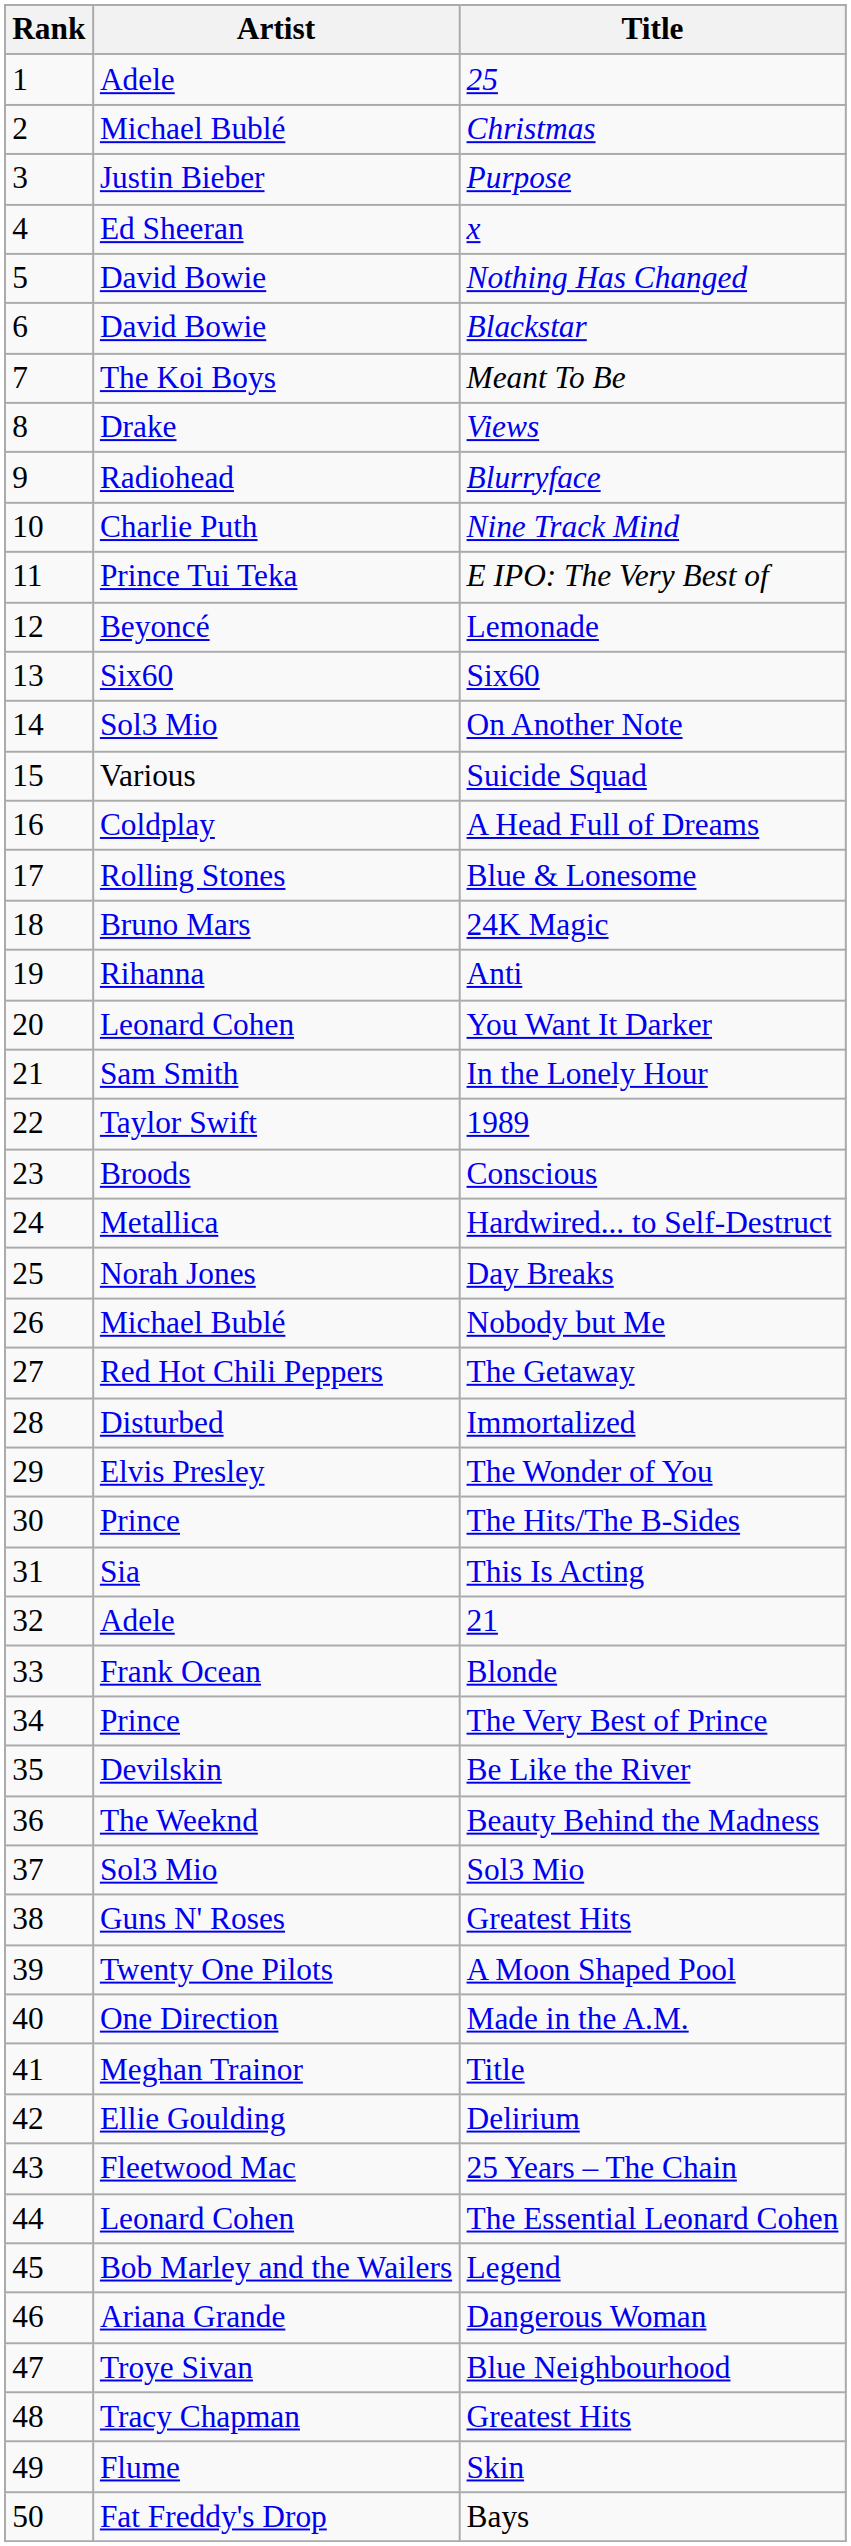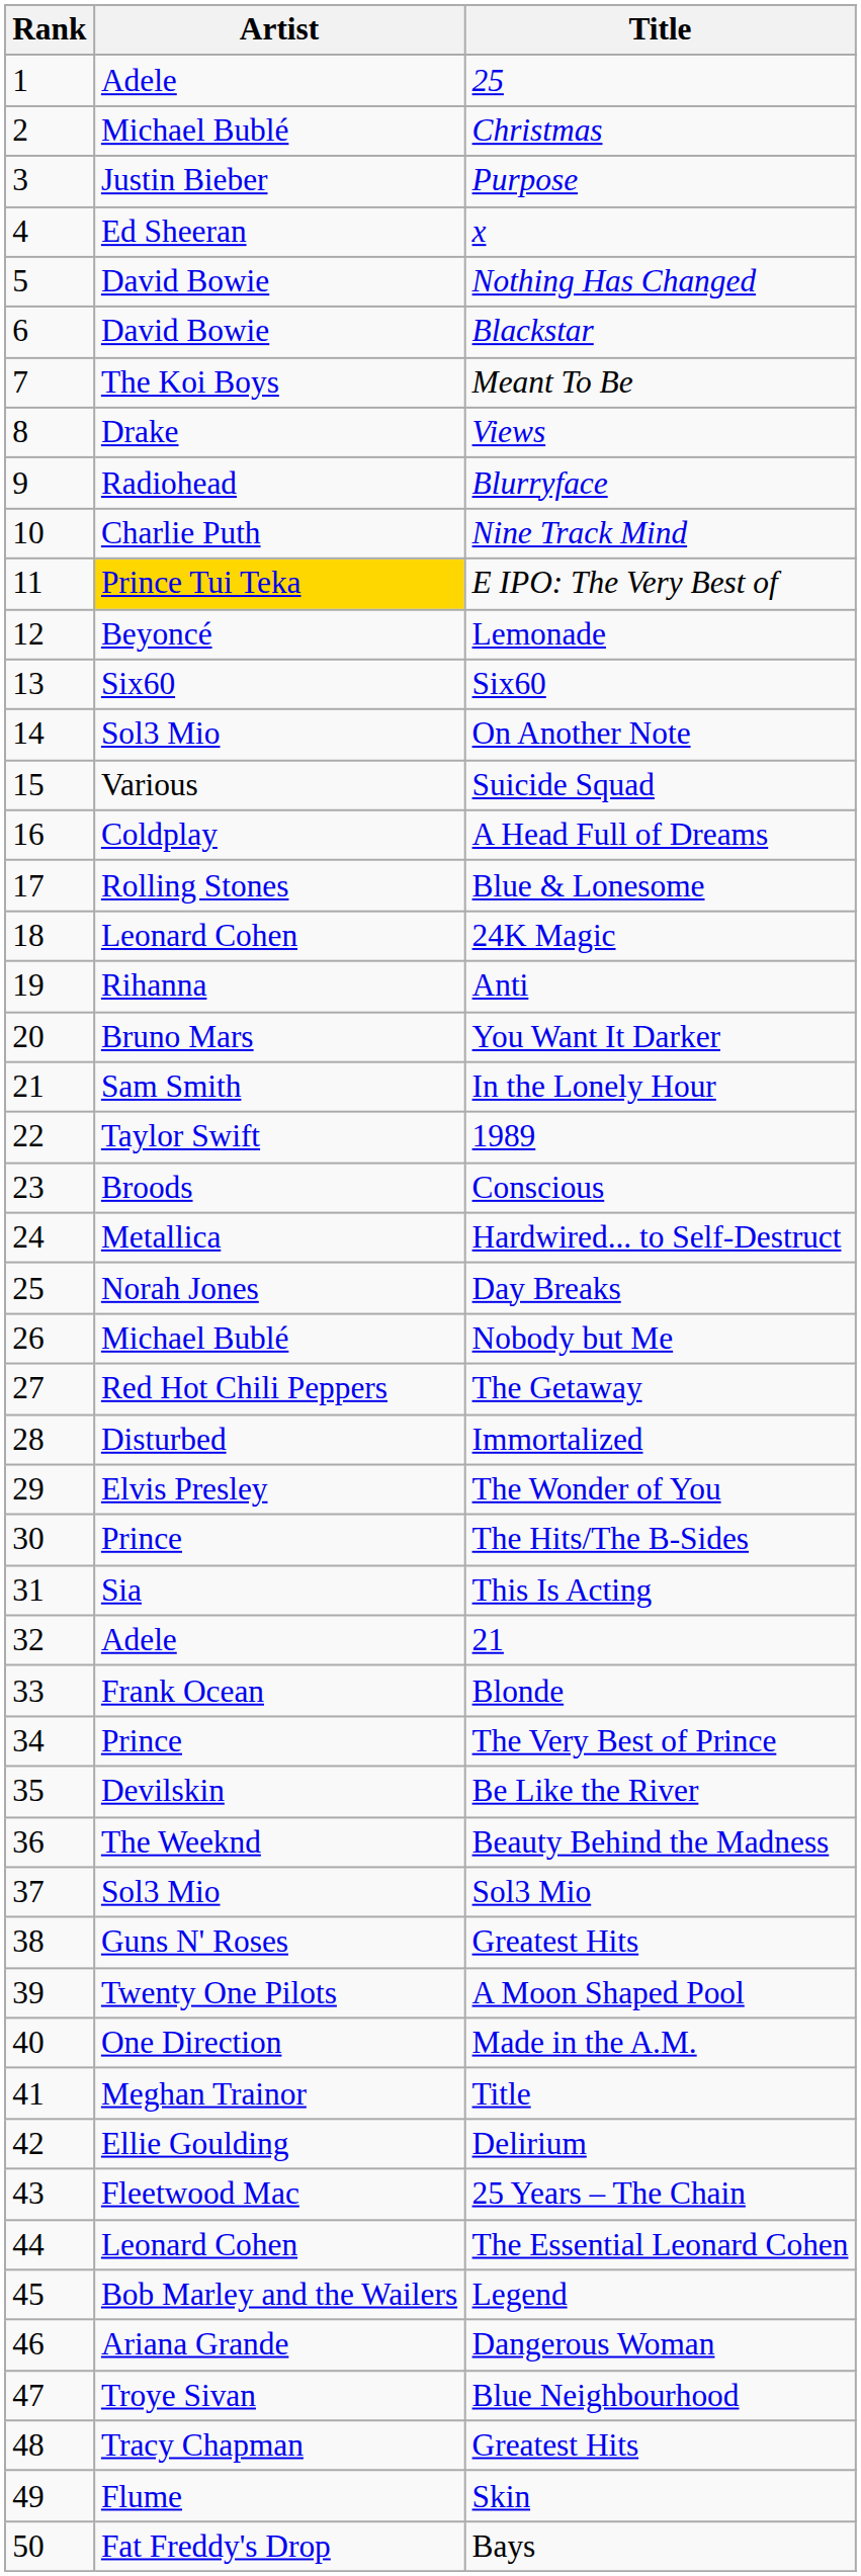E IPO: The Very Best of | Artist: no background -> gold background
24K Magic | Artist: Bruno Mars -> Leonard Cohen
You Want It Darker | Artist: Leonard Cohen -> Bruno Mars
